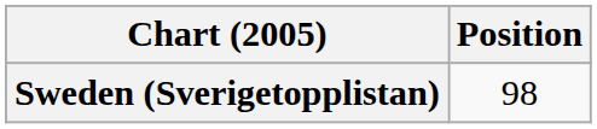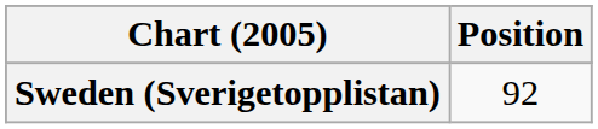Sweden (Sverigetopplistan) | Position: 98 -> 92
